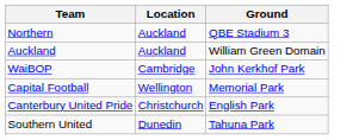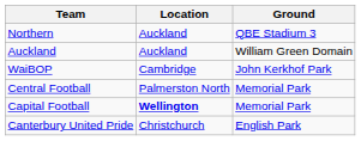+ row: Central Football | Palmerston North | Memorial Park
Capital Football | Location: normal -> bold
- row: Southern United | Dunedin | Tahuna Park
